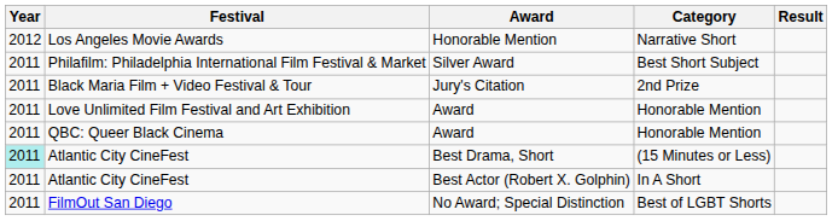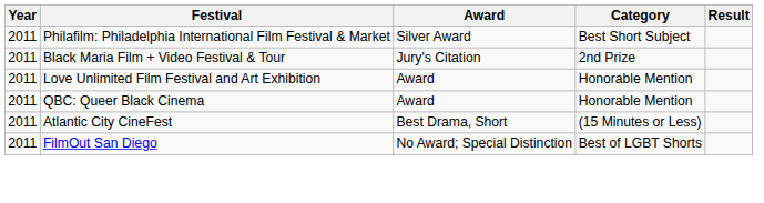- row: 2012 | Los Angeles Movie Awards | Honorable Mention | Narrative Short
Atlantic City CineFest / Best Drama, Short | Year: paleturquoise background -> no background
- row: 2011 | Atlantic City CineFest | Best Actor (Robert X. Golphin) | In A Short
